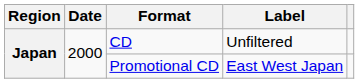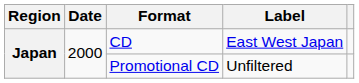CD | Label: Unfiltered -> East West Japan
Promotional CD | Label: East West Japan -> Unfiltered
